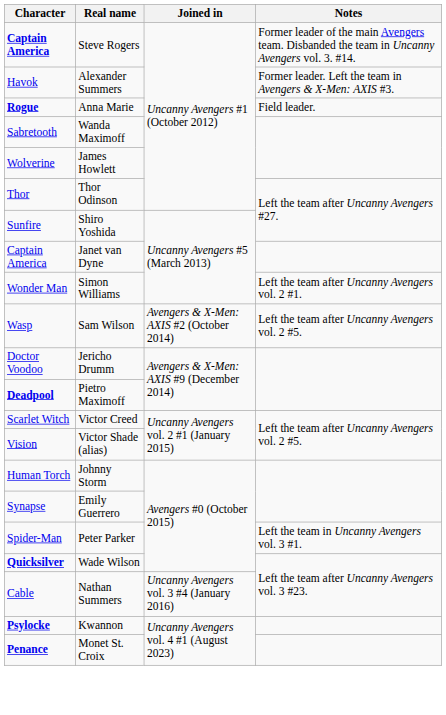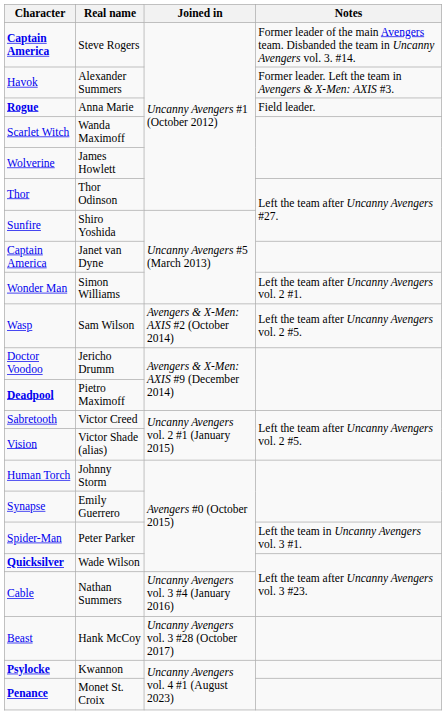Wanda Maximoff | Character: Sabretooth -> Scarlet Witch
Victor Creed | Character: Scarlet Witch -> Sabretooth
+ row: Beast | Hank McCoy | Uncanny Avengers vol. 3 #28 (October 2017)
